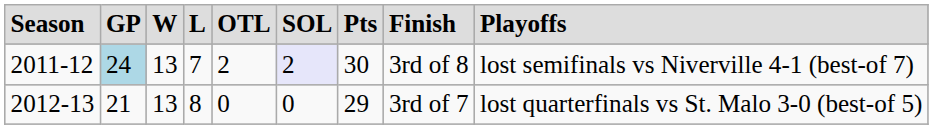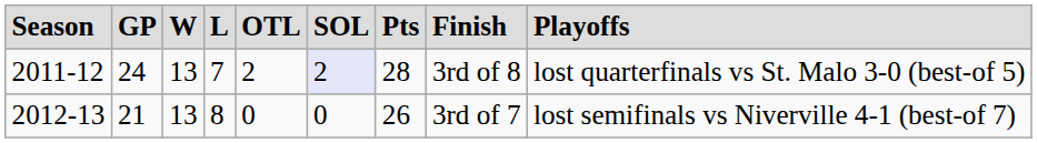2011-12 | column 2: lightblue background -> no background
2011-12 | column 7: 30 -> 28
2011-12 | column 9: lost semifinals vs Niverville 4-1 (best-of 7) -> lost quarterfinals vs St. Malo 3-0 (best-of 5)
2012-13 | column 7: 29 -> 26
2012-13 | column 9: lost quarterfinals vs St. Malo 3-0 (best-of 5) -> lost semifinals vs Niverville 4-1 (best-of 7)
